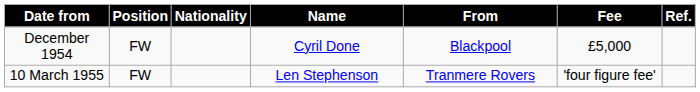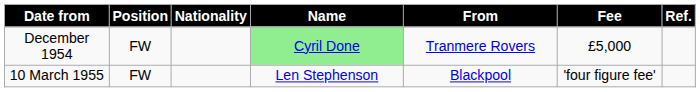December 1954 | Name: no background -> lightgreen background
December 1954 | From: Blackpool -> Tranmere Rovers
10 March 1955 | From: Tranmere Rovers -> Blackpool
